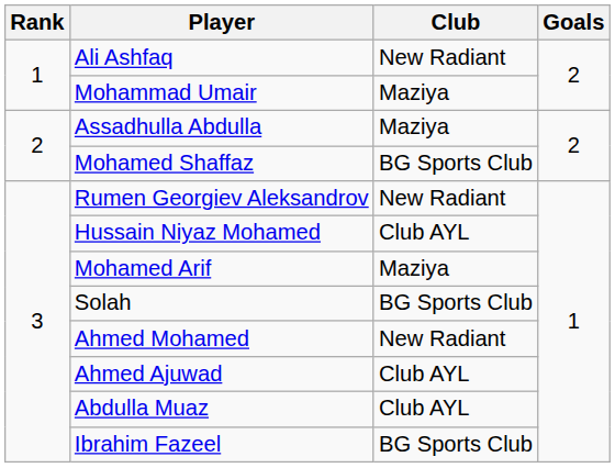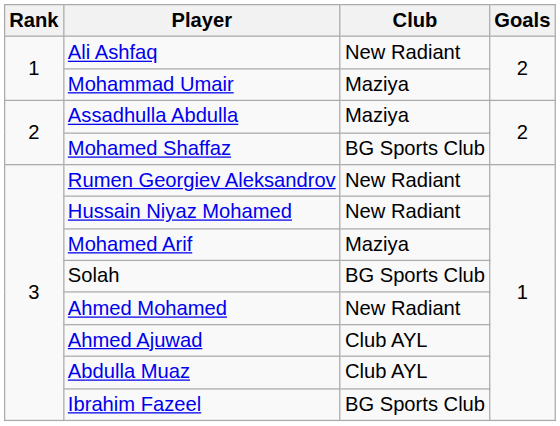Hussain Niyaz Mohamed | Club: Club AYL -> New Radiant
